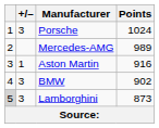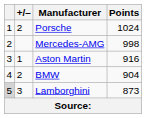Porsche | +/–: 3 -> 2
Mercedes-AMG | Points: 989 -> 998
BMW | +/–: 3 -> 2
BMW | Points: 902 -> 904
